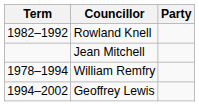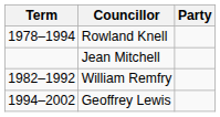Rowland Knell | Term: 1982–1992 -> 1978–1994
William Remfry | Term: 1978–1994 -> 1982–1992
